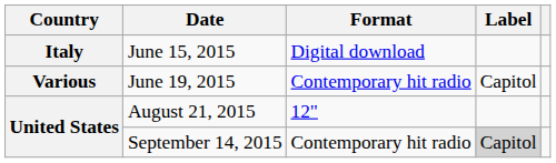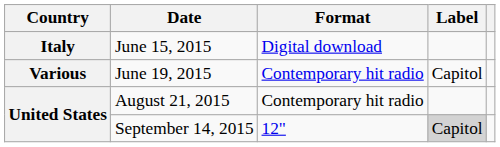August 21, 2015 | Format: 12" -> Contemporary hit radio
September 14, 2015 | Format: Contemporary hit radio -> 12"
